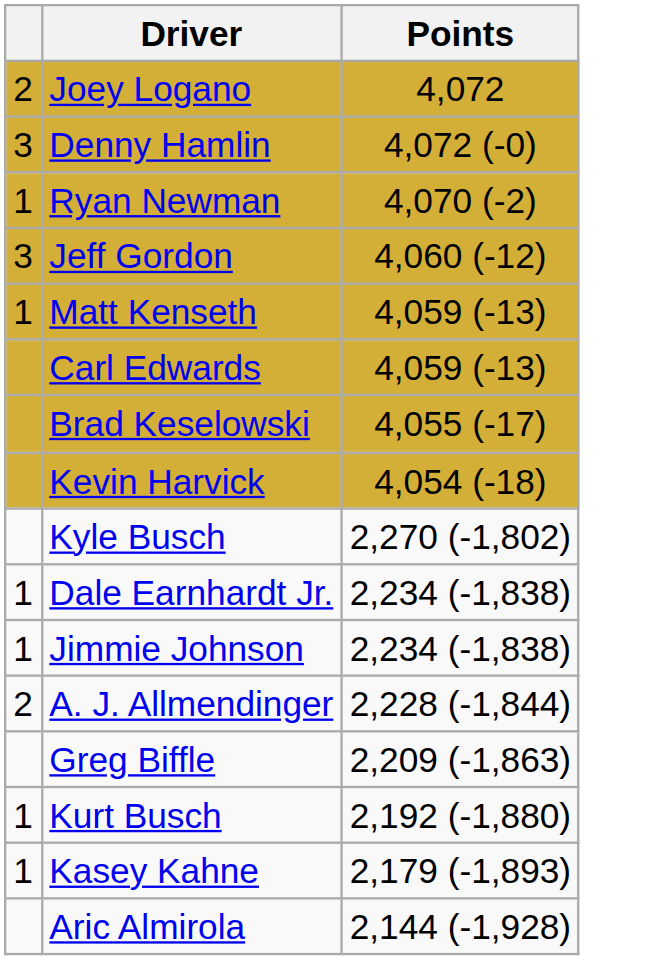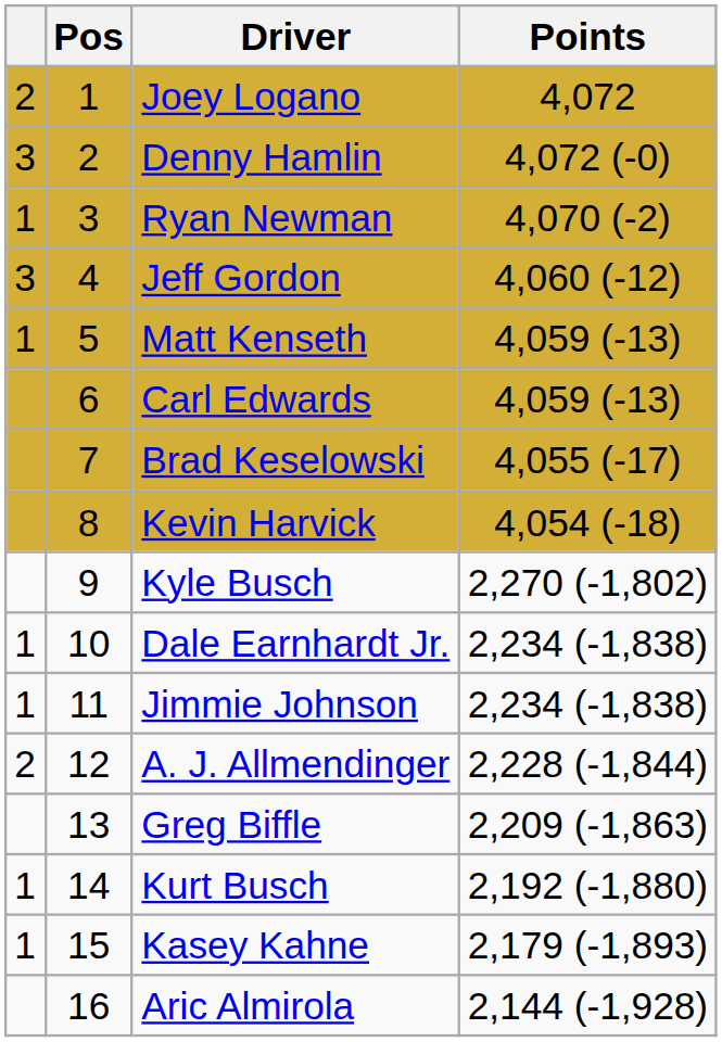+ column: Pos | 1 | 2 | 3 | 4 | 5 | 6 | 7 | 8 | 9 | 10 | 11 | 12 | 13 | 14 | 15 | 16
